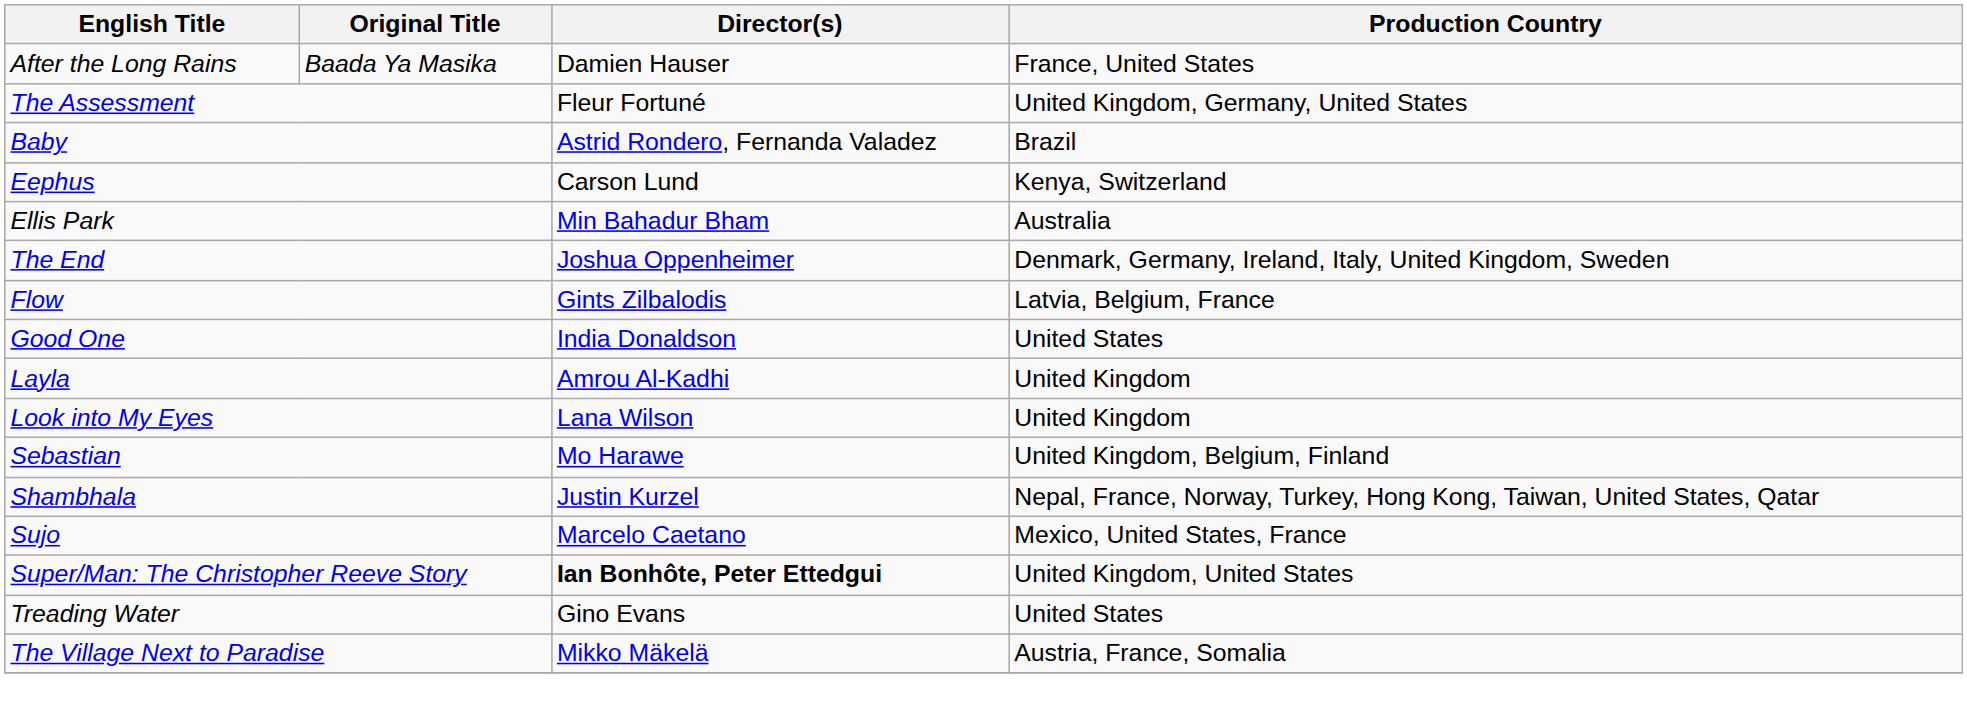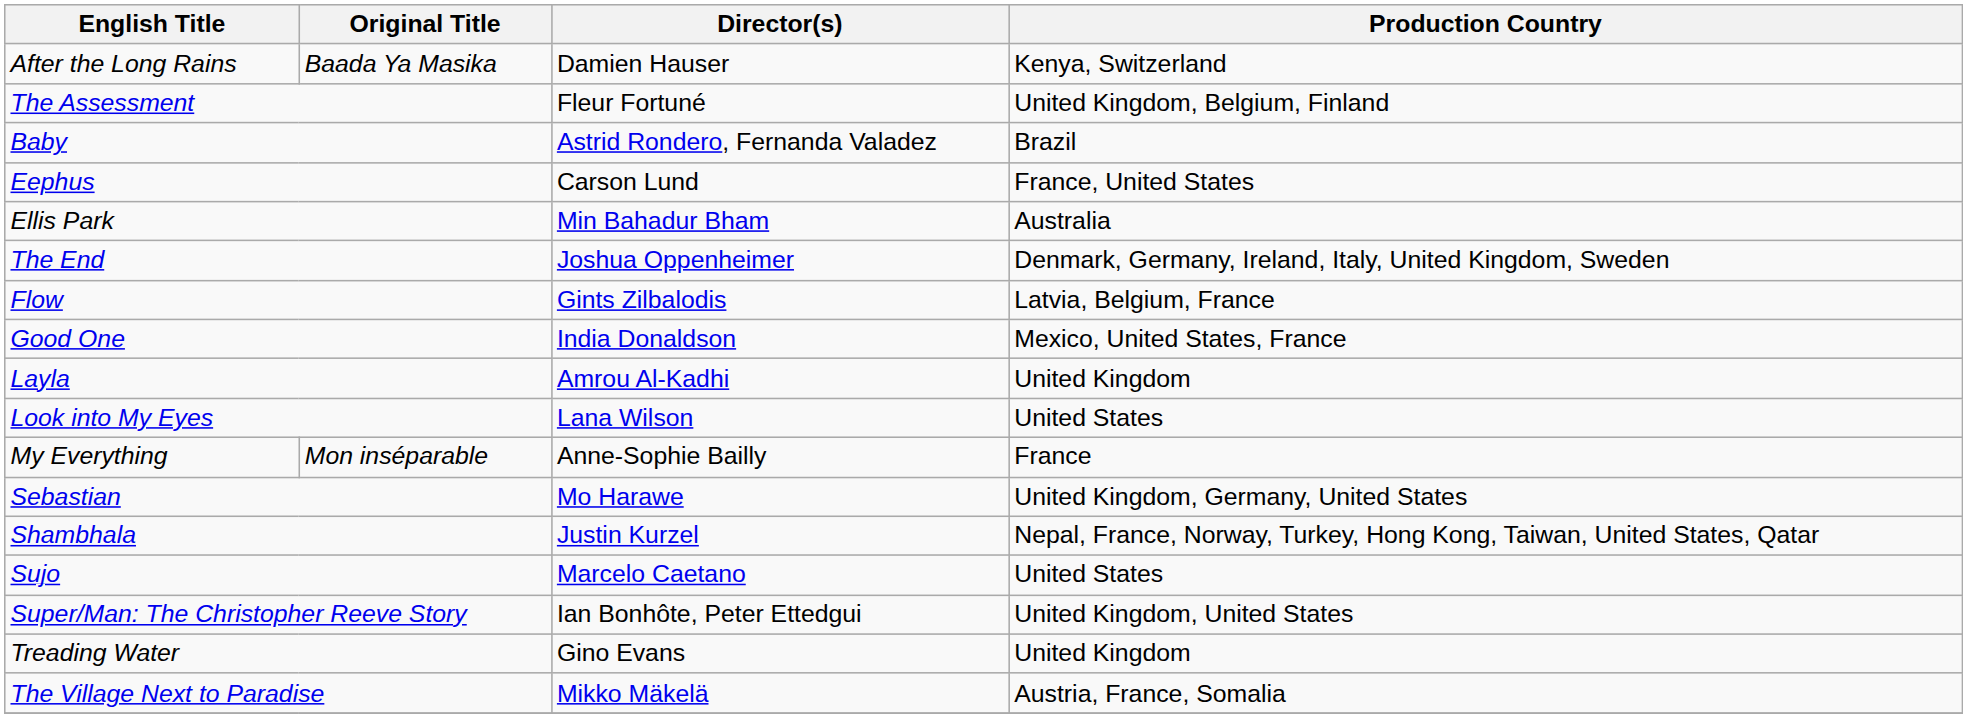After the Long Rains | Production Country: France, United States -> Kenya, Switzerland
The Assessment | Production Country: United Kingdom, Germany, United States -> United Kingdom, Belgium, Finland
Eephus | Production Country: Kenya, Switzerland -> France, United States
Good One | Production Country: United States -> Mexico, United States, France
Look into My Eyes | Production Country: United Kingdom -> United States
+ row: My Everything | Mon inséparable | Anne-Sophie Bailly | France
Sebastian | Production Country: United Kingdom, Belgium, Finland -> United Kingdom, Germany, United States
Sujo | Production Country: Mexico, United States, France -> United States
Super/Man: The Christopher Reeve Story | Director(s): bold -> normal
Treading Water | Production Country: United States -> United Kingdom
